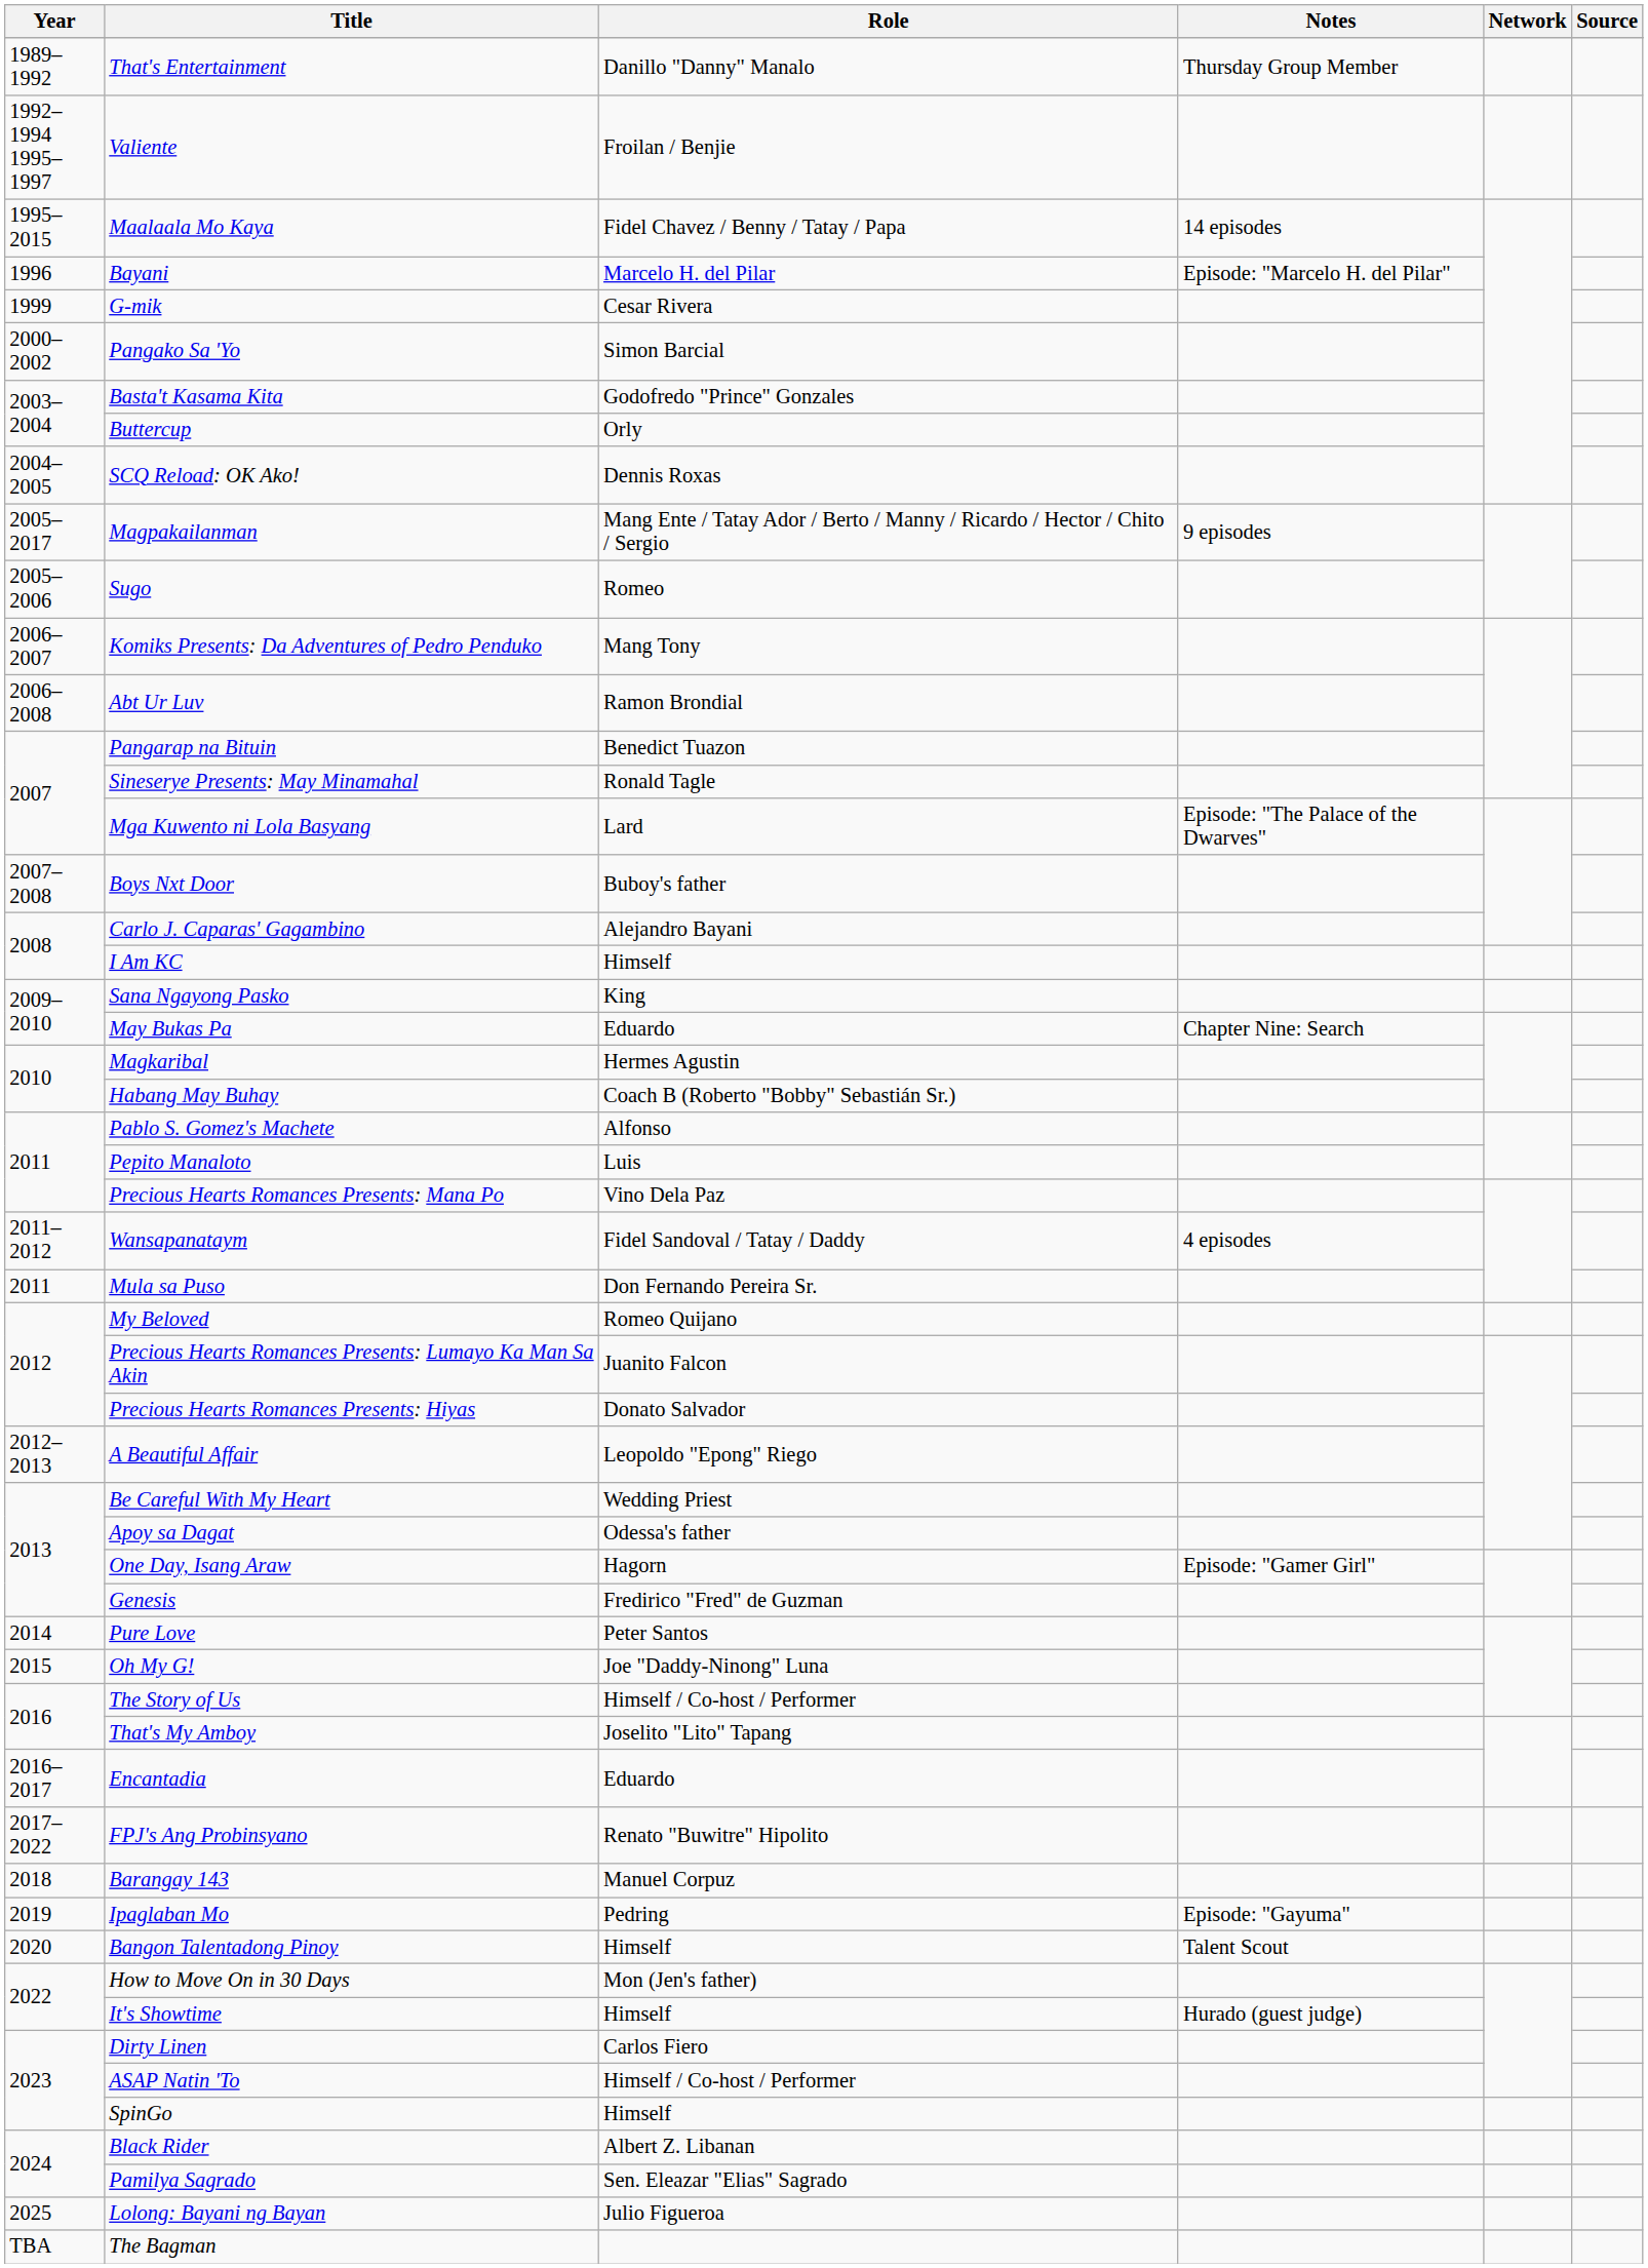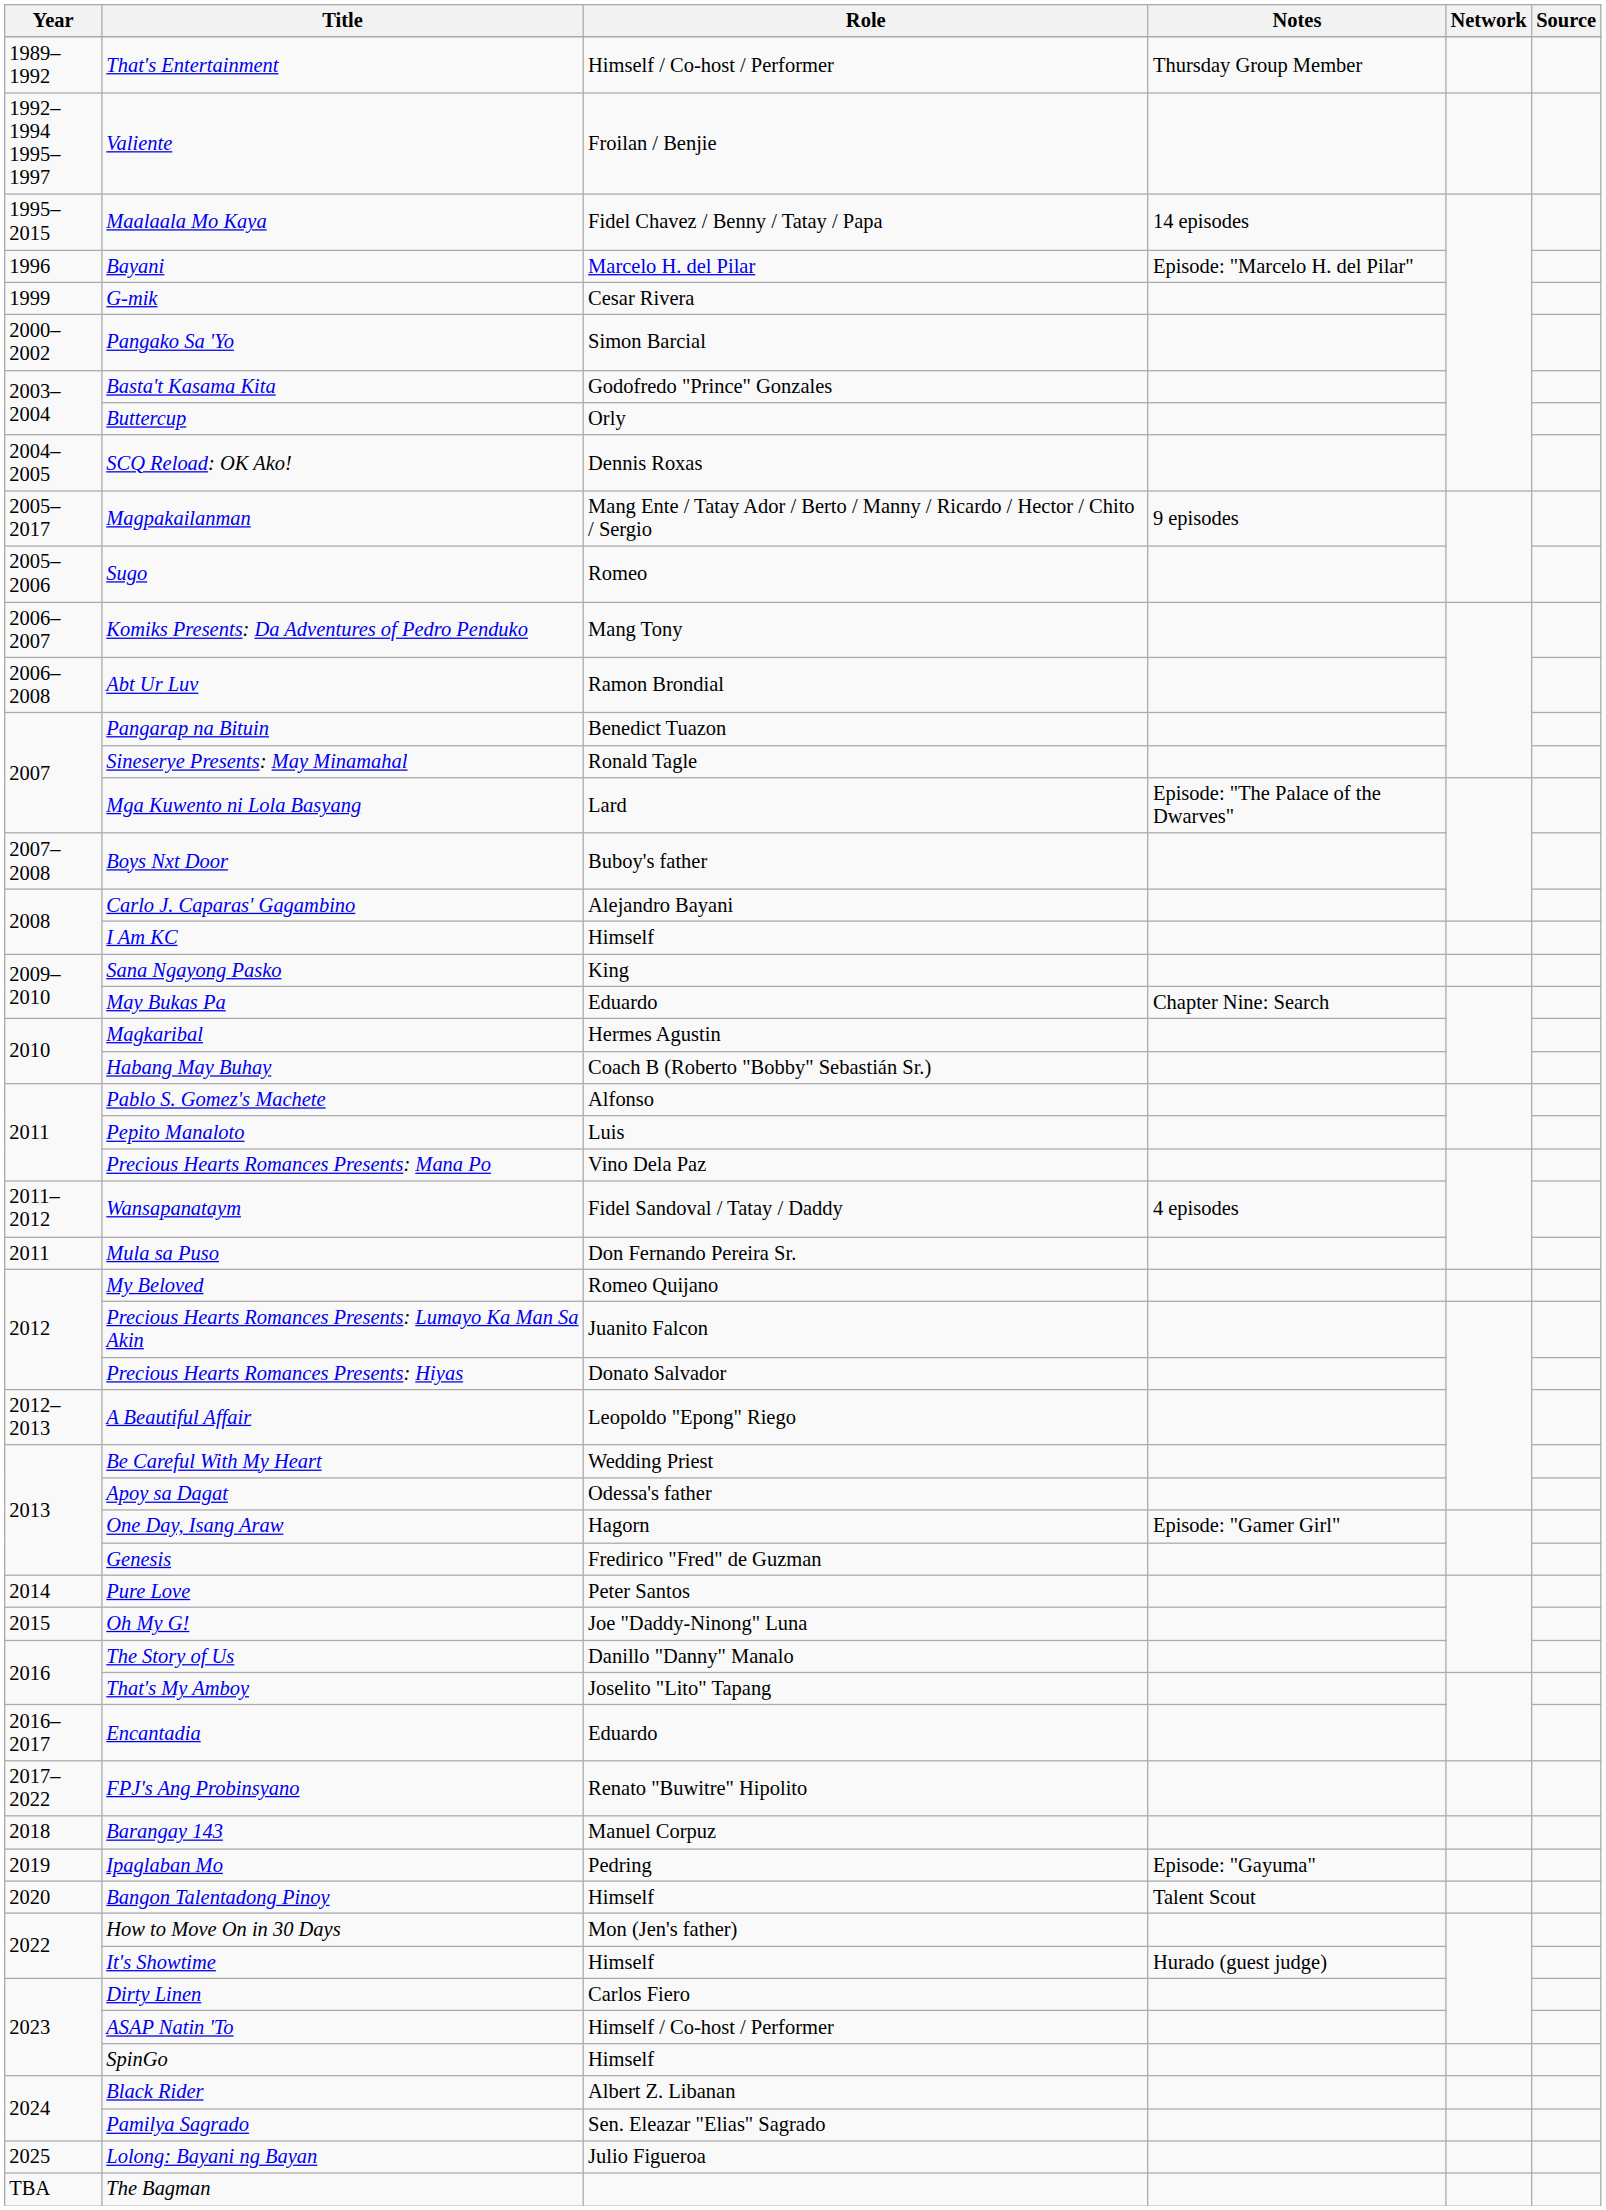That's Entertainment | Role: Danillo "Danny" Manalo -> Himself / Co-host / Performer
The Story of Us | Role: Himself / Co-host / Performer -> Danillo "Danny" Manalo
